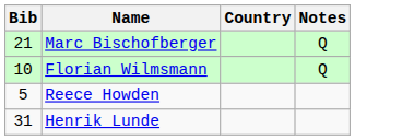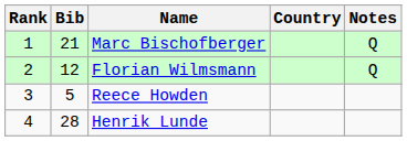+ column: Rank | 1 | 2 | 3 | 4
Florian Wilmsmann | Bib: 10 -> 12
Henrik Lunde | Bib: 31 -> 28
